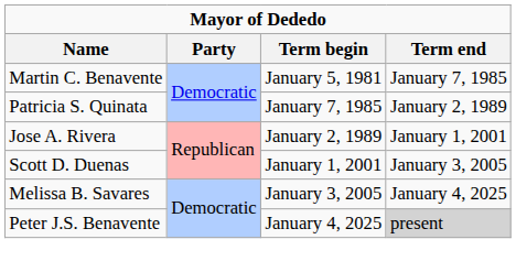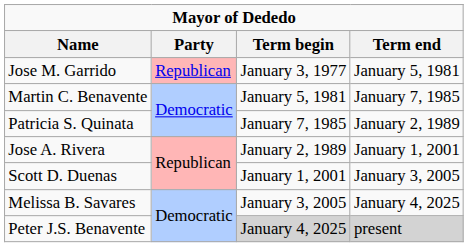+ row: Jose M. Garrido | Republican | January 3, 1977 | January 5, 1981
Peter J.S. Benavente | Term begin: no background -> lightgrey background
